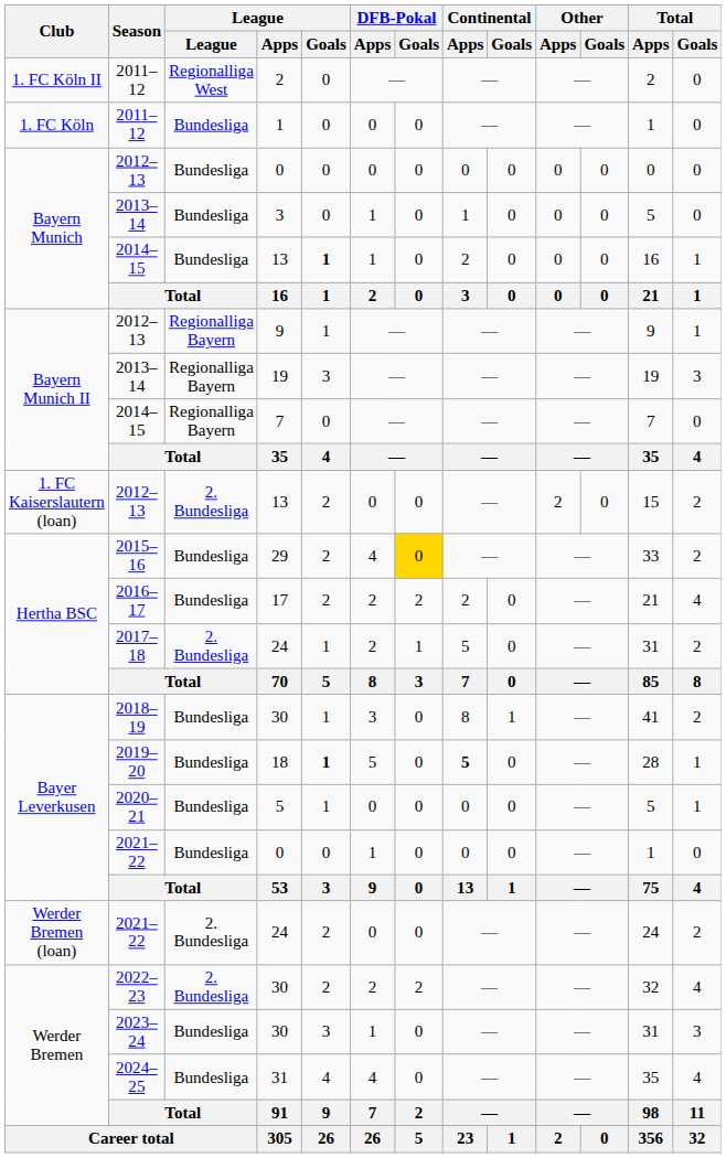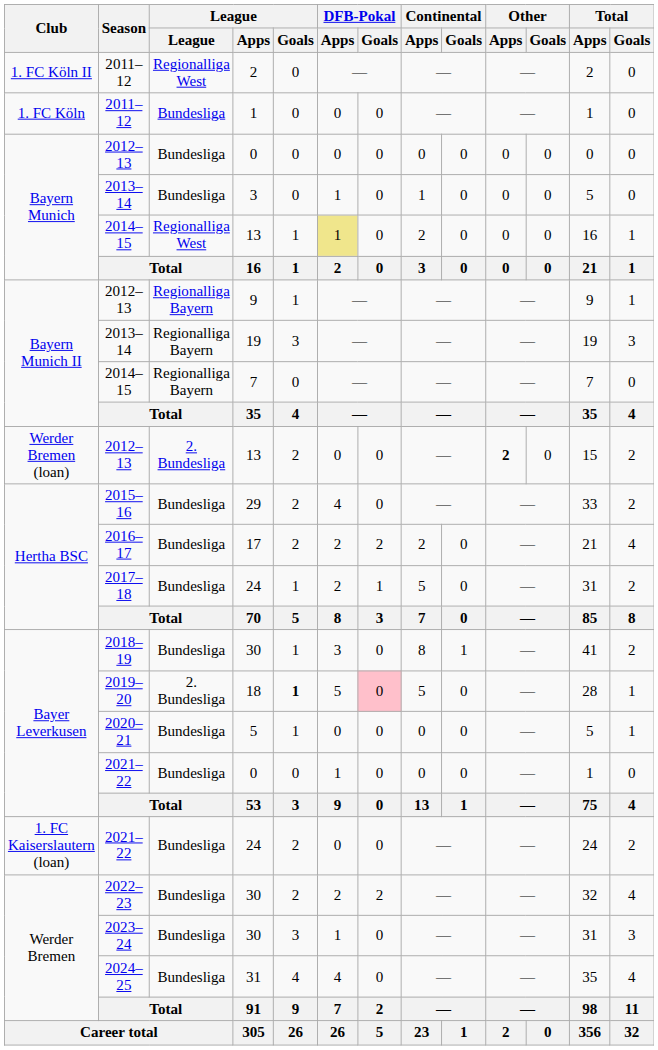2014–15 / 13 | League: Bundesliga -> Regionalliga West
2014–15 / 13 | League / Goals: bold -> normal
2014–15 / 13 | DFB-Pokal / Apps: no background -> khaki background
2012–13 / 13 | Club: 1. FC Kaiserslautern (loan) -> Werder Bremen (loan)
2012–13 / 13 | Other / Apps: normal -> bold
29 | DFB-Pokal / Goals: gold background -> no background
2017–18 / 24 | League: 2. Bundesliga -> Bundesliga
18 | League: Bundesliga -> 2. Bundesliga
18 | DFB-Pokal / Goals: no background -> pink background
18 | Continental / Apps: bold -> normal
2021–22 / 24 | Club: Werder Bremen (loan) -> 1. FC Kaiserslautern (loan)
2021–22 / 24 | League: 2. Bundesliga -> Bundesliga
2022–23 / 30 | League: 2. Bundesliga -> Bundesliga
